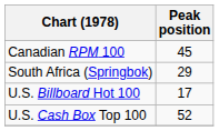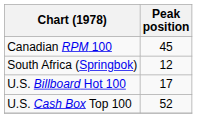South Africa (Springbok) | Peak position: 29 -> 12
